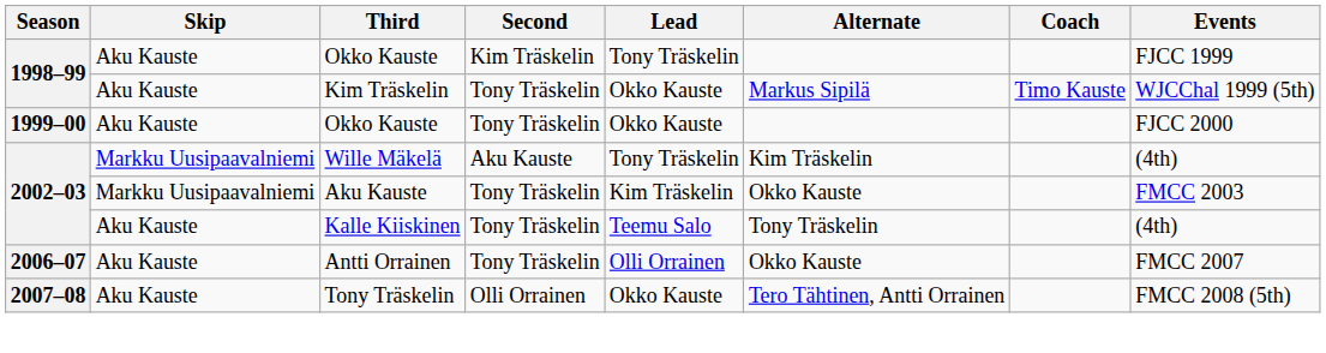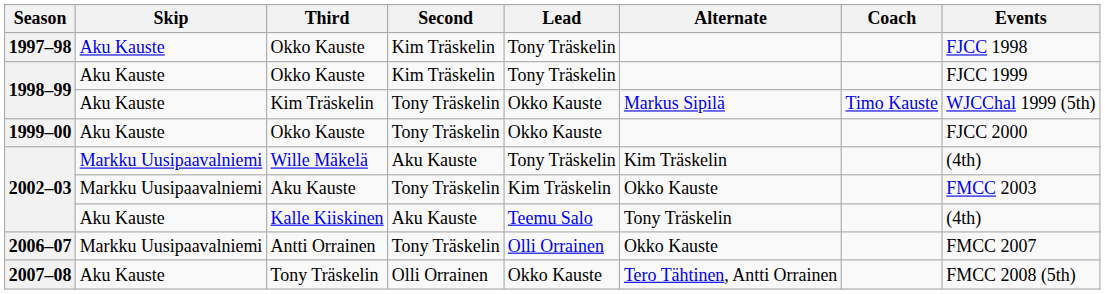+ row: 1997–98 | Aku Kauste | Okko Kauste | Kim Träskelin | Tony Träskelin | FJCC 1998
Kalle Kiiskinen | Second: Tony Träskelin -> Aku Kauste
Antti Orrainen | Skip: Aku Kauste -> Markku Uusipaavalniemi
